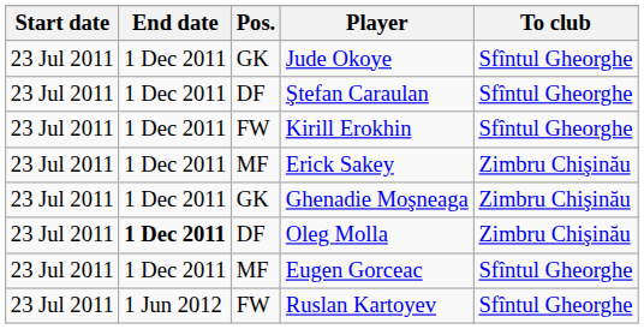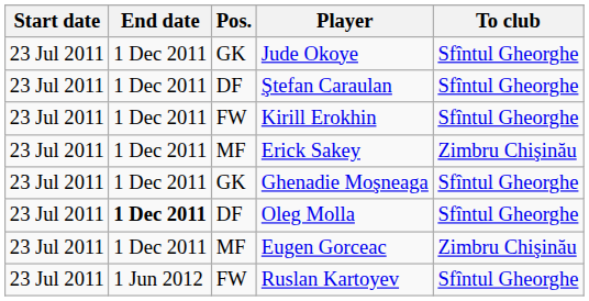Ghenadie Moşneaga | To club: Zimbru Chişinău -> Sfîntul Gheorghe
Oleg Molla | To club: Zimbru Chişinău -> Sfîntul Gheorghe
Eugen Gorceac | To club: Sfîntul Gheorghe -> Zimbru Chişinău
